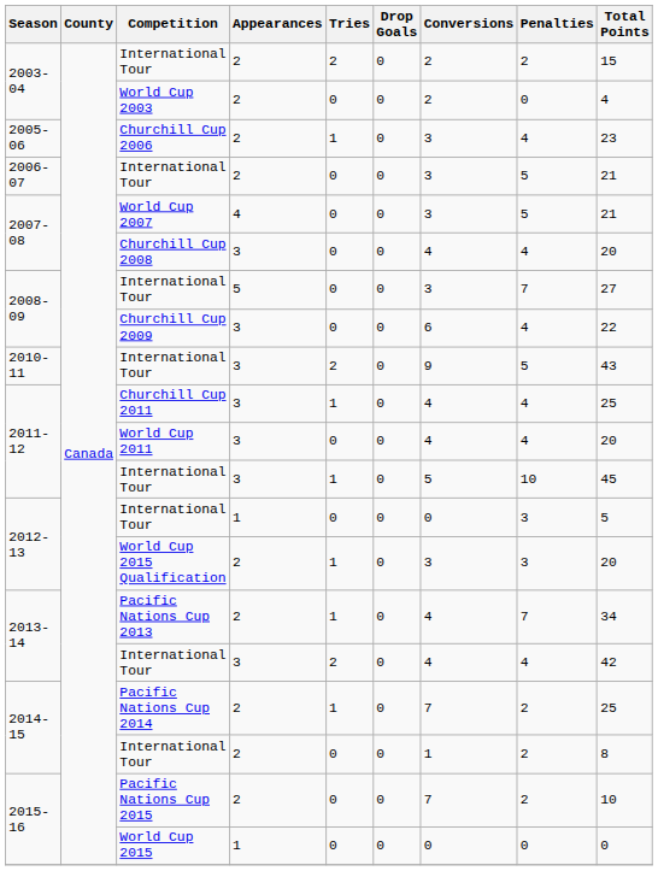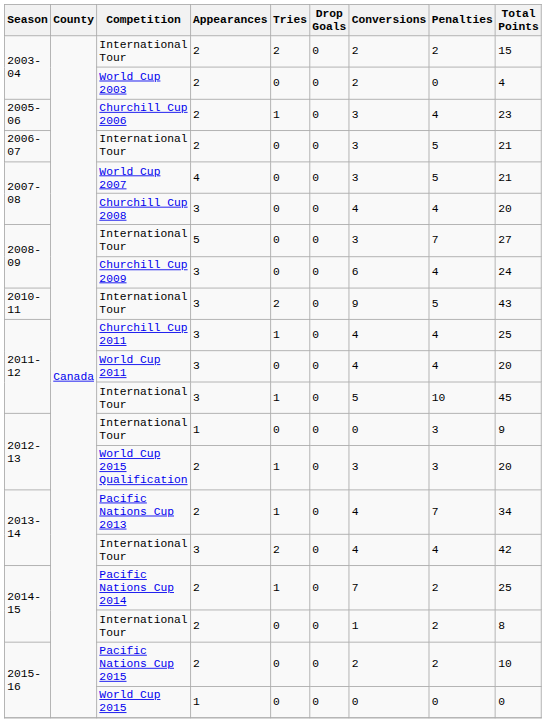Churchill Cup 2009 | Total Points: 22 -> 24
2012-13 / International Tour | Total Points: 5 -> 9
Pacific Nations Cup 2015 | Conversions: 7 -> 2
